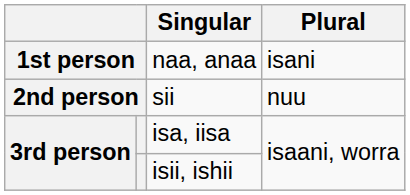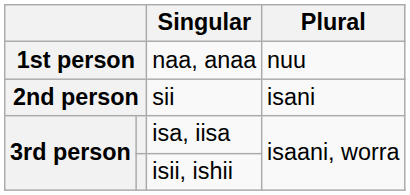naa, anaa | Plural: isani -> nuu
sii | Plural: nuu -> isani
